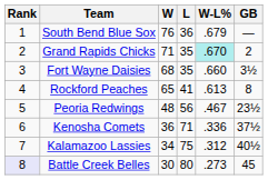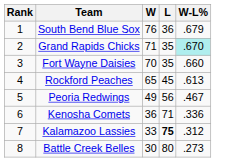- column: GB | — | 2 | 3½ | 8 | 23½ | 37½ | 40½ | 45
Fort Wayne Daisies | W: 68 -> 70
Rockford Peaches | L: 41 -> 45
Peoria Redwings | W: 48 -> 49
Kalamazoo Lassies | W: 34 -> 33
Kalamazoo Lassies | L: normal -> bold
Battle Creek Belles | Rank: lavender background -> no background
